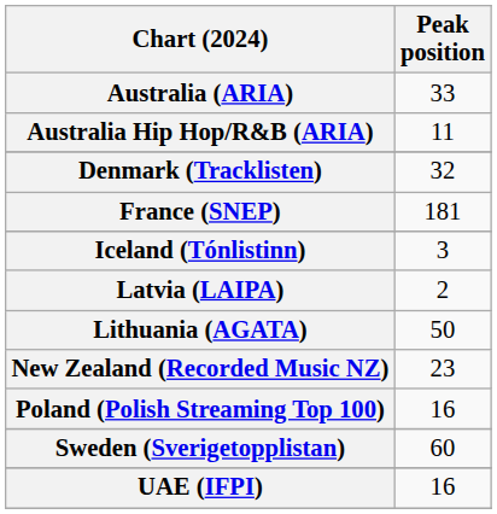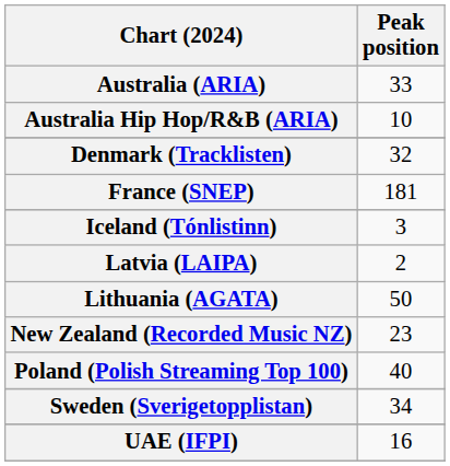Australia Hip Hop/R&B (ARIA) | Peak position: 11 -> 10
Poland (Polish Streaming Top 100) | Peak position: 16 -> 40
Sweden (Sverigetopplistan) | Peak position: 60 -> 34
